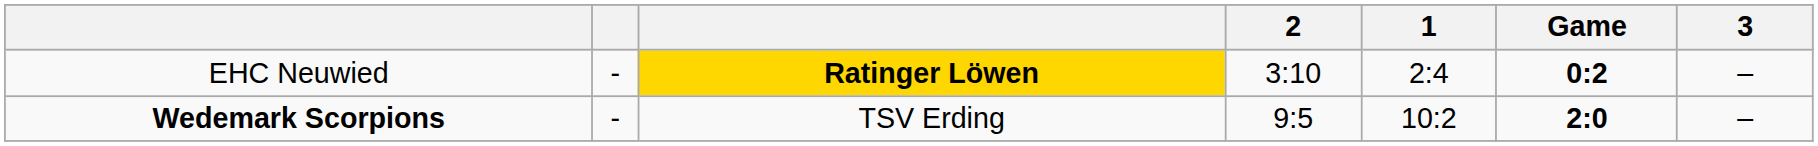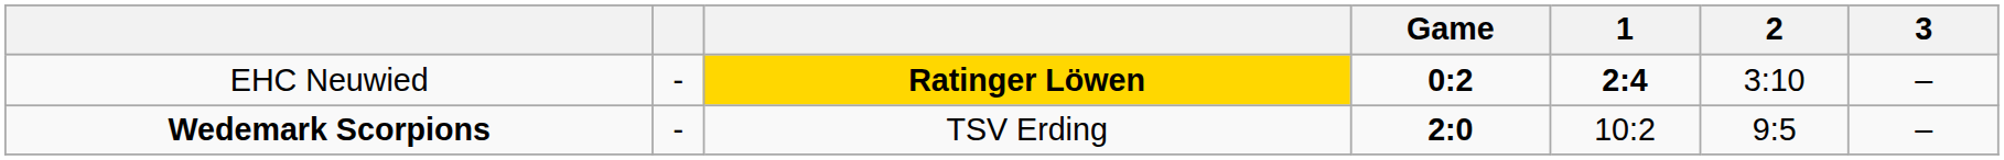columns swapped: Game <-> 2
EHC Neuwied | 1: normal -> bold
